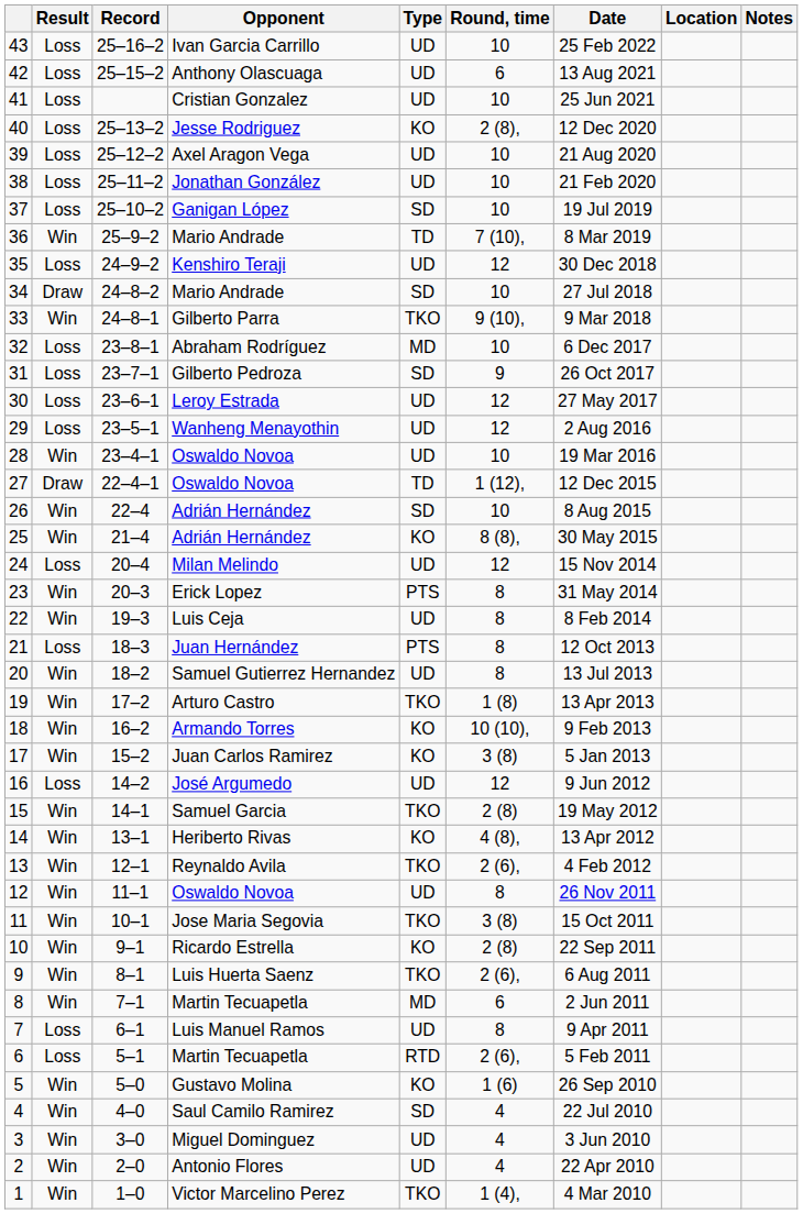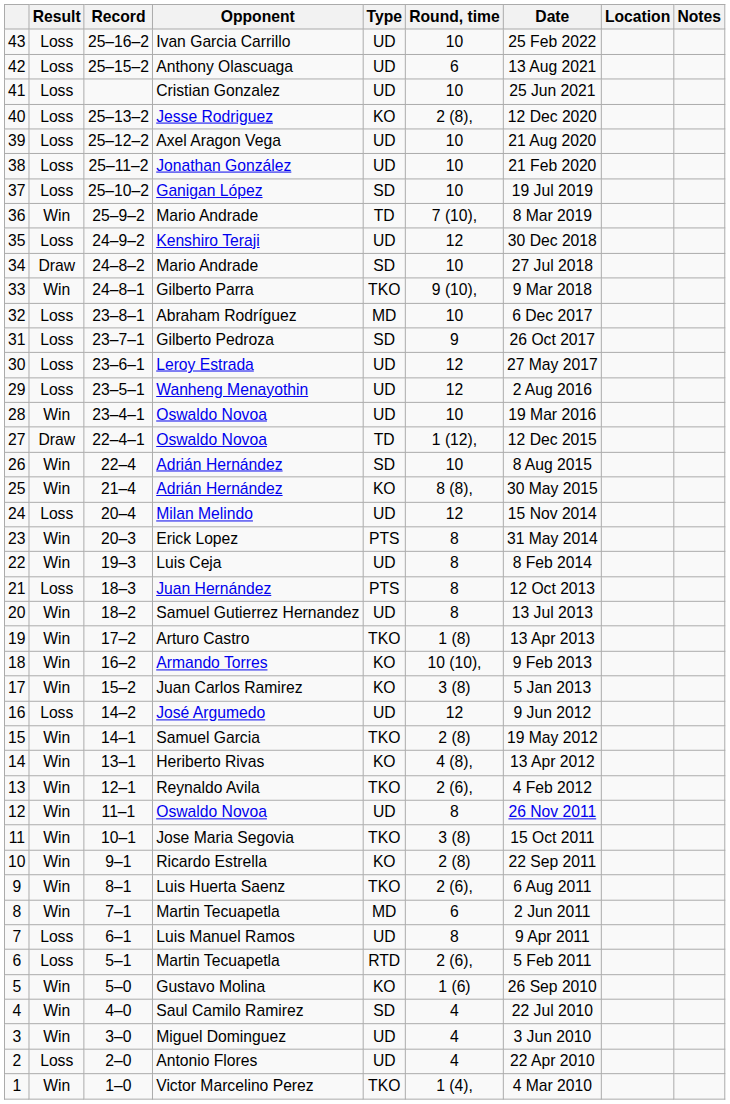2 | Result: Win -> Loss
